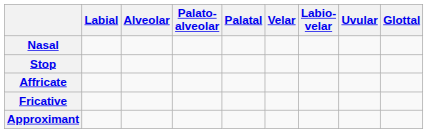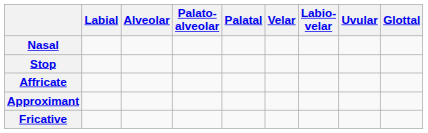rows swapped: Fricative <-> Approximant
